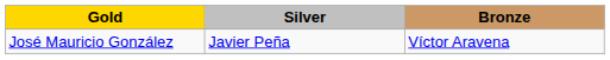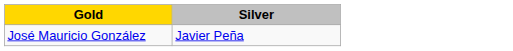- column: Bronze | Víctor Aravena
